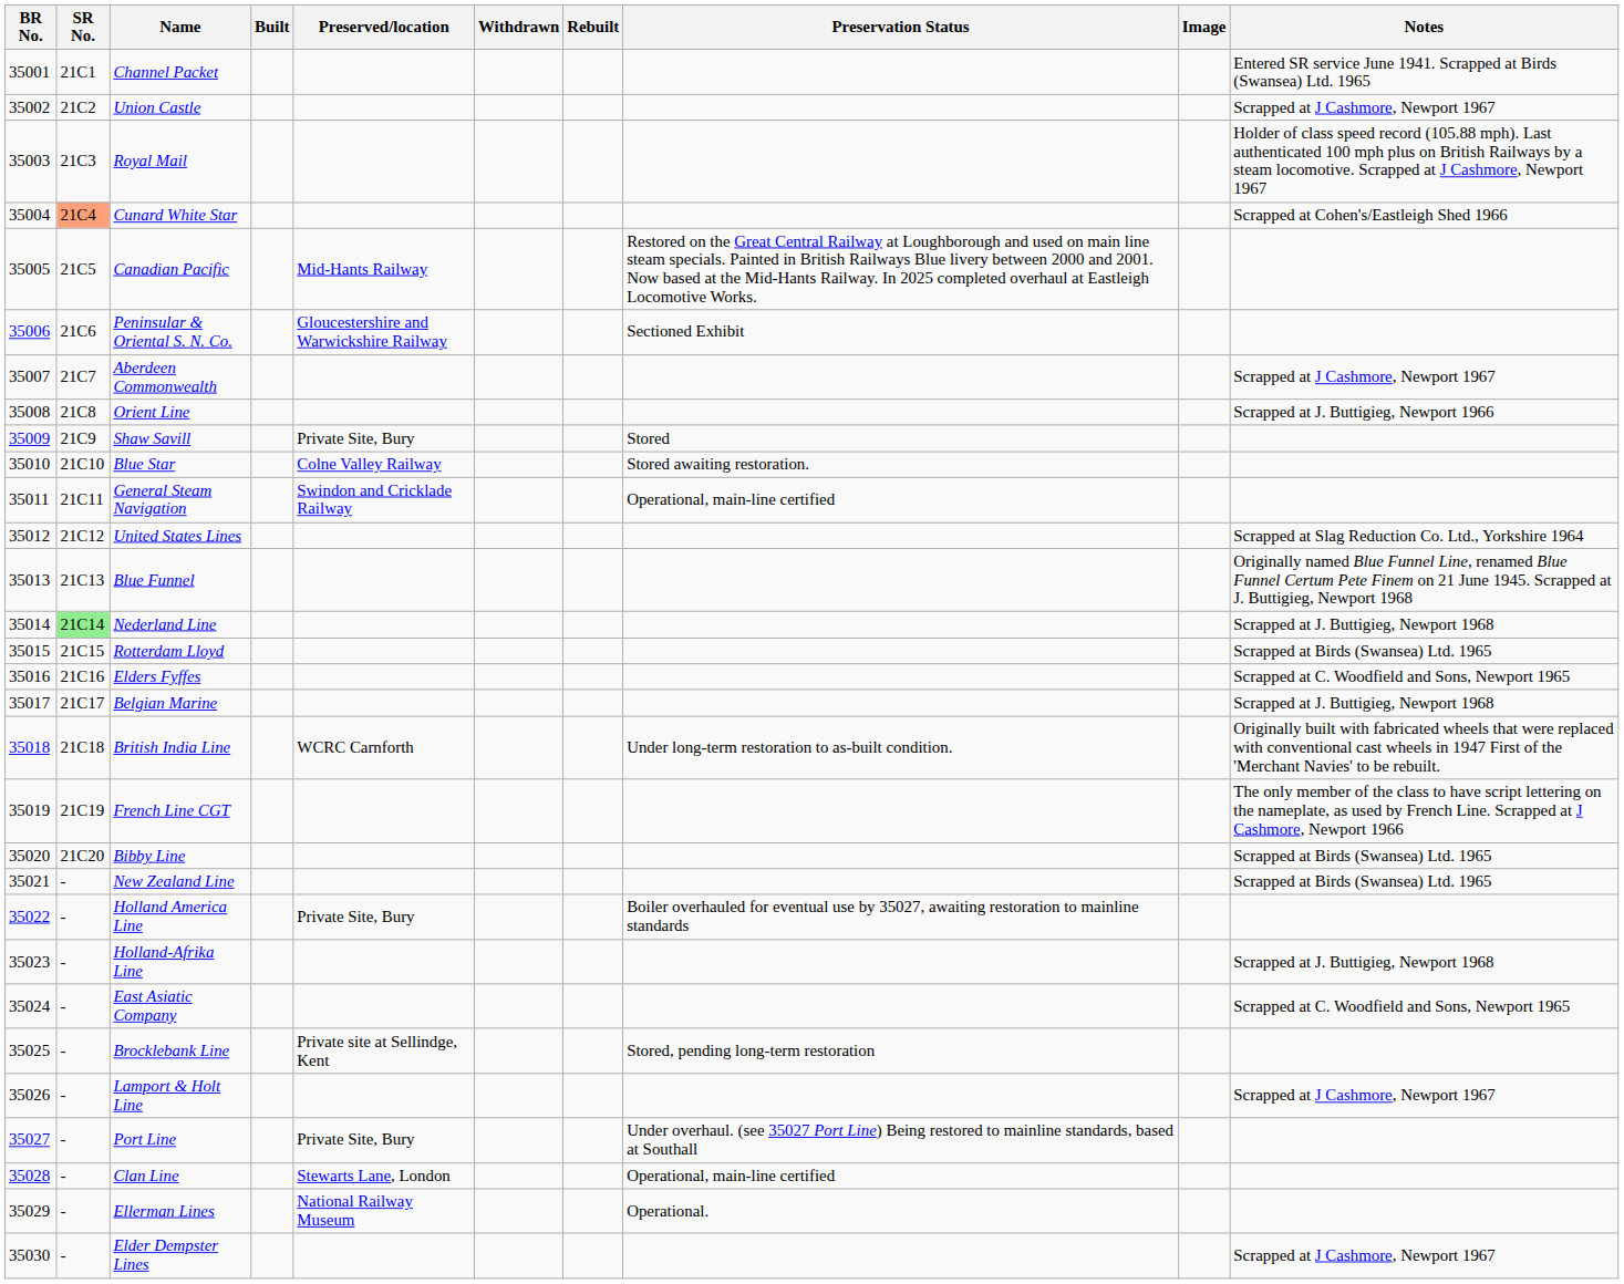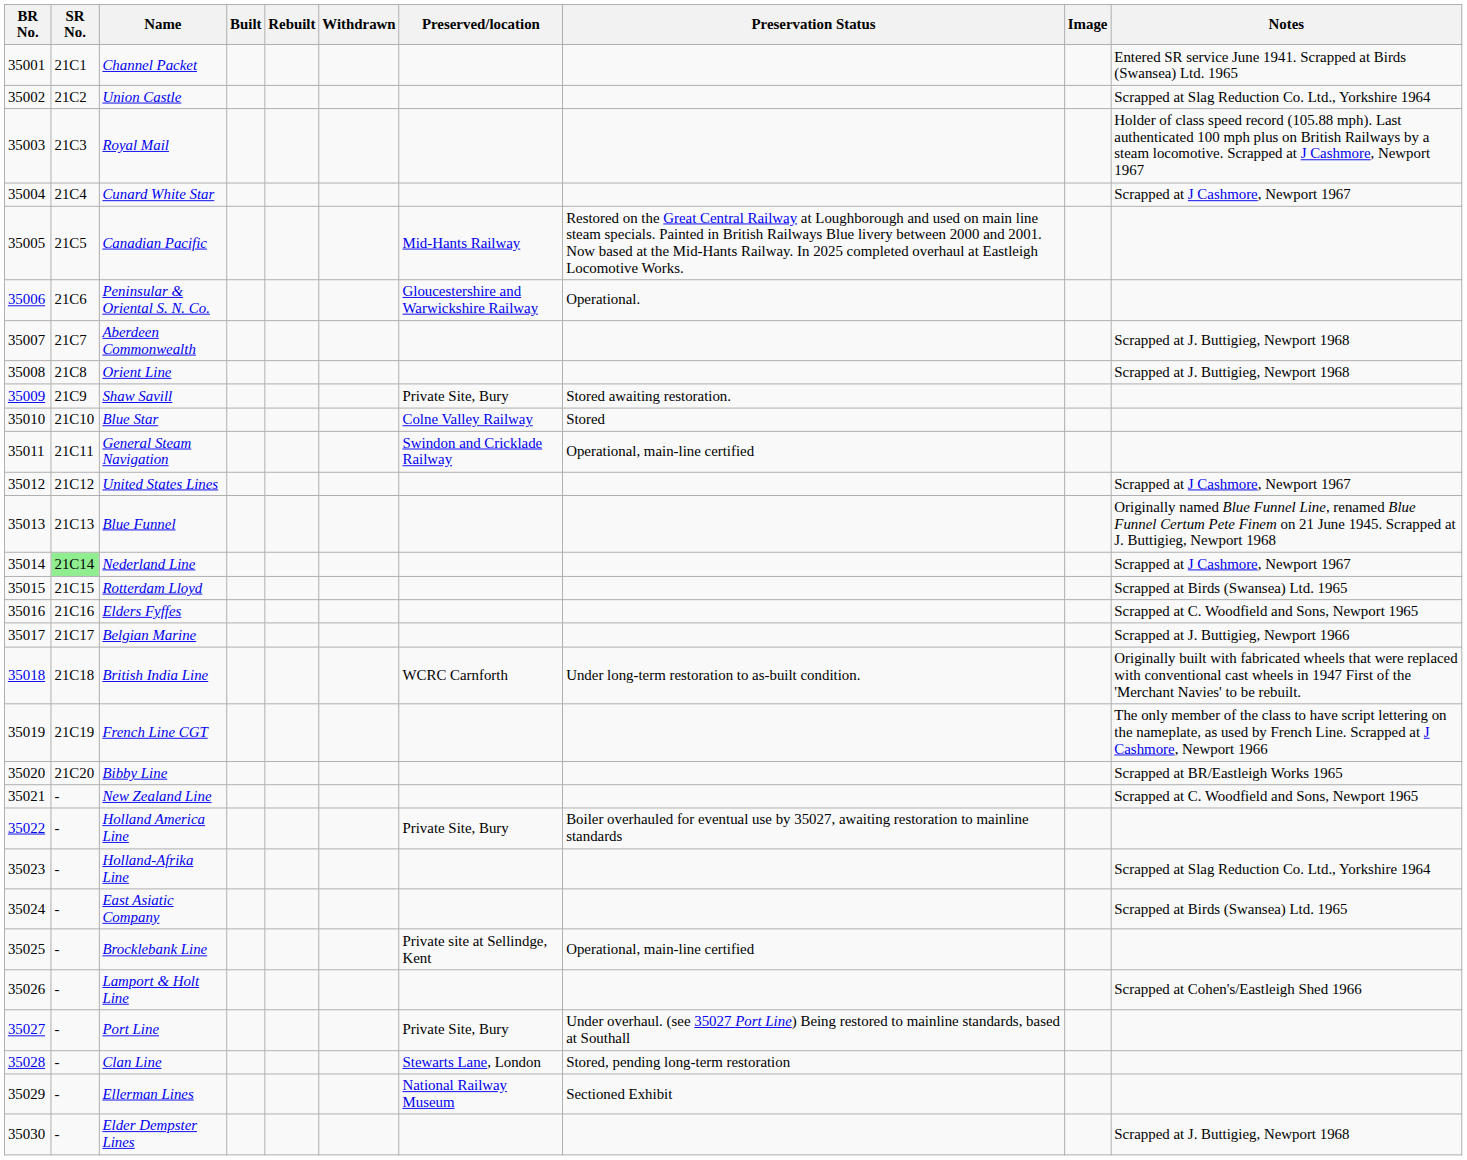columns swapped: Rebuilt <-> Preserved/location
Union Castle | Notes: Scrapped at J Cashmore, Newport 1967 -> Scrapped at Slag Reduction Co. Ltd., Yorkshire 1964
Cunard White Star | SR No.: lightsalmon background -> no background
Cunard White Star | Notes: Scrapped at Cohen's/Eastleigh Shed 1966 -> Scrapped at J Cashmore, Newport 1967
Peninsular & Oriental S. N. Co. | Preservation Status: Sectioned Exhibit -> Operational.
Aberdeen Commonwealth | Notes: Scrapped at J Cashmore, Newport 1967 -> Scrapped at J. Buttigieg, Newport 1968
Orient Line | Notes: Scrapped at J. Buttigieg, Newport 1966 -> Scrapped at J. Buttigieg, Newport 1968
Shaw Savill | Preservation Status: Stored -> Stored awaiting restoration.
Blue Star | Preservation Status: Stored awaiting restoration. -> Stored
United States Lines | Notes: Scrapped at Slag Reduction Co. Ltd., Yorkshire 1964 -> Scrapped at J Cashmore, Newport 1967
Nederland Line | Notes: Scrapped at J. Buttigieg, Newport 1968 -> Scrapped at J Cashmore, Newport 1967
Belgian Marine | Notes: Scrapped at J. Buttigieg, Newport 1968 -> Scrapped at J. Buttigieg, Newport 1966
Bibby Line | Notes: Scrapped at Birds (Swansea) Ltd. 1965 -> Scrapped at BR/Eastleigh Works 1965
New Zealand Line | Notes: Scrapped at Birds (Swansea) Ltd. 1965 -> Scrapped at C. Woodfield and Sons, Newport 1965
Holland-Afrika Line | Notes: Scrapped at J. Buttigieg, Newport 1968 -> Scrapped at Slag Reduction Co. Ltd., Yorkshire 1964
East Asiatic Company | Notes: Scrapped at C. Woodfield and Sons, Newport 1965 -> Scrapped at Birds (Swansea) Ltd. 1965
Brocklebank Line | Preservation Status: Stored, pending long-term restoration -> Operational, main-line certified
Lamport & Holt Line | Notes: Scrapped at J Cashmore, Newport 1967 -> Scrapped at Cohen's/Eastleigh Shed 1966
Clan Line | Preservation Status: Operational, main-line certified -> Stored, pending long-term restoration
Ellerman Lines | Preservation Status: Operational. -> Sectioned Exhibit
Elder Dempster Lines | Notes: Scrapped at J Cashmore, Newport 1967 -> Scrapped at J. Buttigieg, Newport 1968
